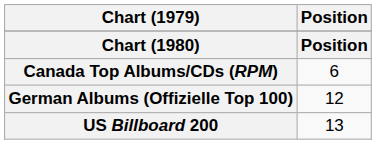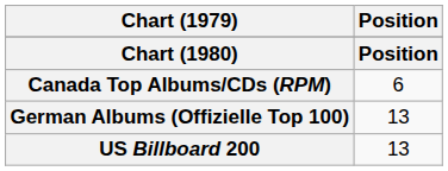German Albums (Offizielle Top 100) | Position: 12 -> 13
